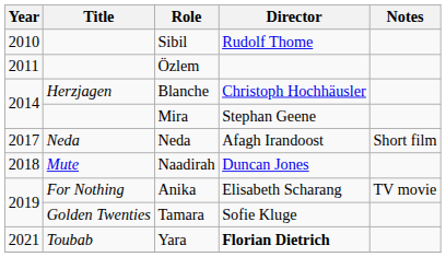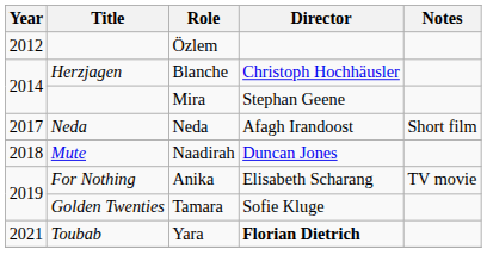- row: 2010 | Sibil | Rudolf Thome
Özlem | Year: 2011 -> 2012
